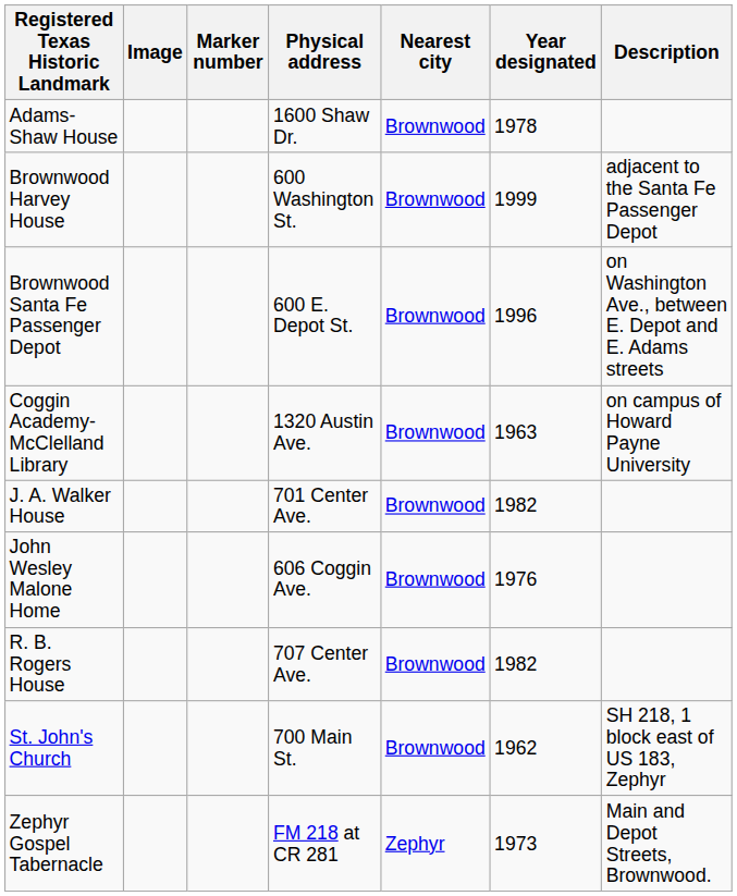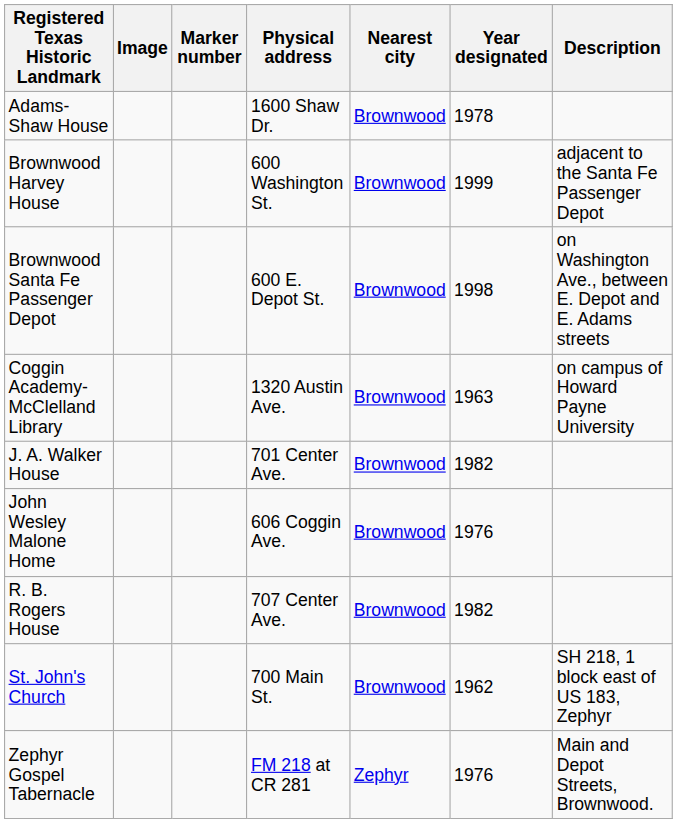Brownwood Santa Fe Passenger Depot | Year designated: 1996 -> 1998
Zephyr Gospel Tabernacle | Year designated: 1973 -> 1976
